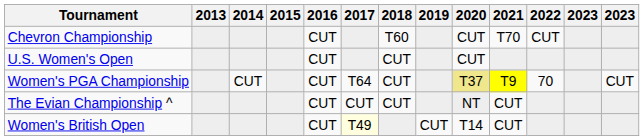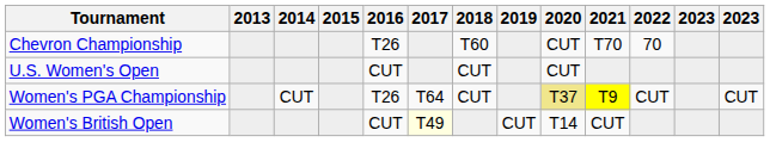Chevron Championship | 2016: CUT -> T26
Chevron Championship | 2022: CUT -> 70
Women's PGA Championship | 2016: CUT -> T26
Women's PGA Championship | 2022: 70 -> CUT
- row: The Evian Championship ^ | CUT | CUT | CUT | NT | CUT
